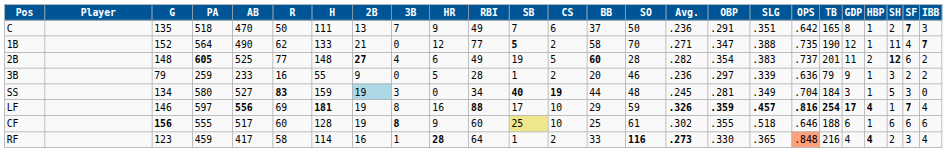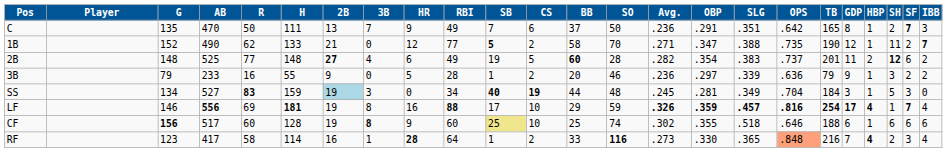- column: PA | 518 | 564 | 605 | 259 | 580 | 597 | 555 | 459
1B | SF: 4 -> 2
CF | SO: 61 -> 74
RF | Avg.: bold -> normal
RF | GDP: 4 -> 7
